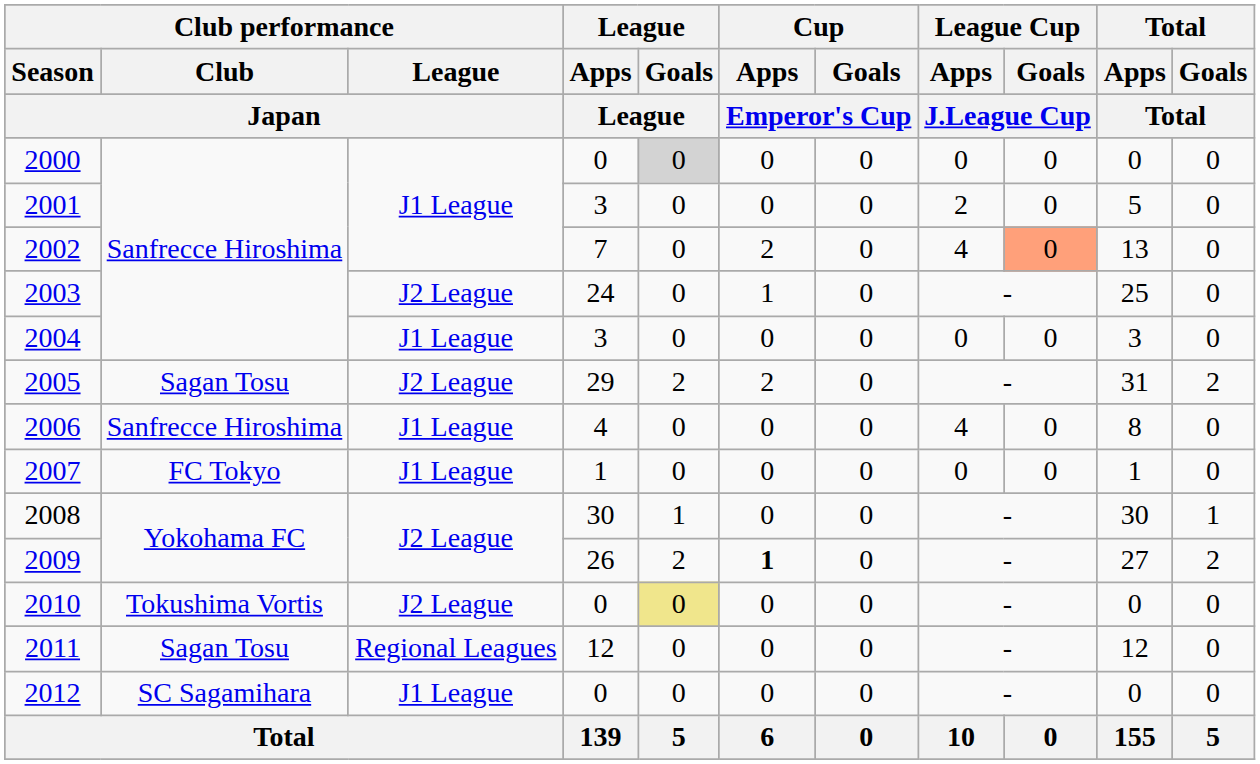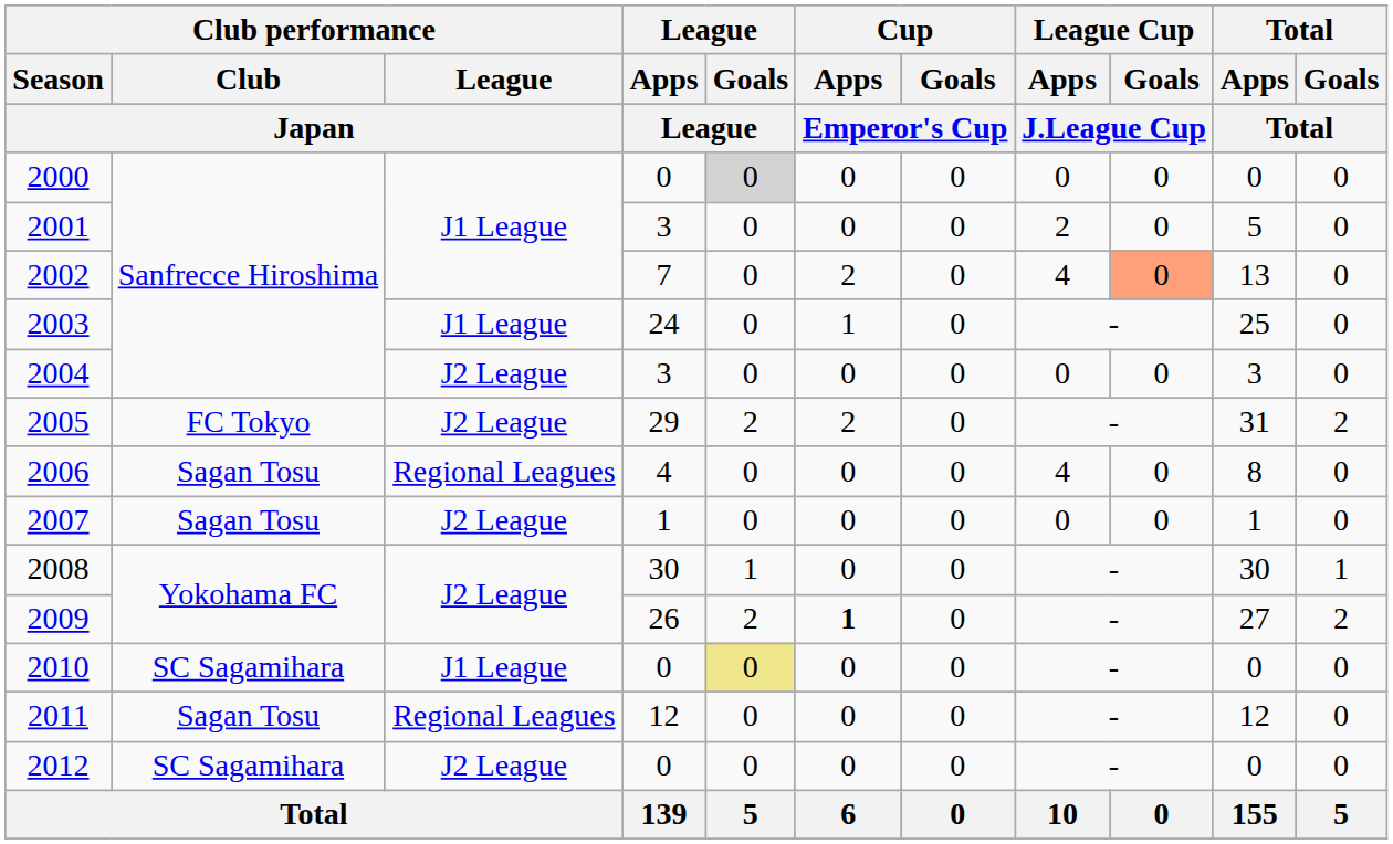2003 | Club performance / League / Japan: J2 League -> J1 League
2004 | Club performance / League / Japan: J1 League -> J2 League
2005 | Club performance / Club / Japan: Sagan Tosu -> FC Tokyo
2006 | Club performance / Club / Japan: Sanfrecce Hiroshima -> Sagan Tosu
2006 | Club performance / League / Japan: J1 League -> Regional Leagues
2007 | Club performance / Club / Japan: FC Tokyo -> Sagan Tosu
2007 | Club performance / League / Japan: J1 League -> J2 League
2010 | Club performance / Club / Japan: Tokushima Vortis -> SC Sagamihara
2010 | Club performance / League / Japan: J2 League -> J1 League
2012 | Club performance / League / Japan: J1 League -> J2 League
